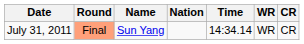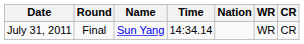columns swapped: Nation <-> Time
July 31, 2011 | Round: lightsalmon background -> no background
